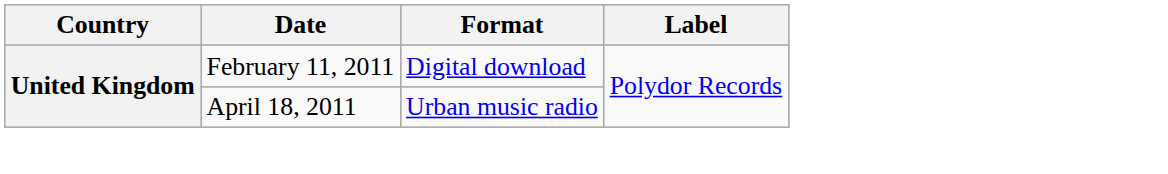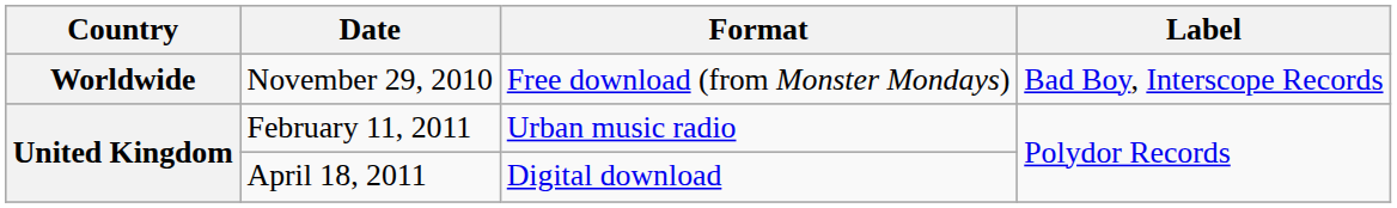+ row: Worldwide | November 29, 2010 | Free download (from Monster Mondays) | Bad Boy, Interscope Records
February 11, 2011 | Format: Digital download -> Urban music radio
April 18, 2011 | Format: Urban music radio -> Digital download
